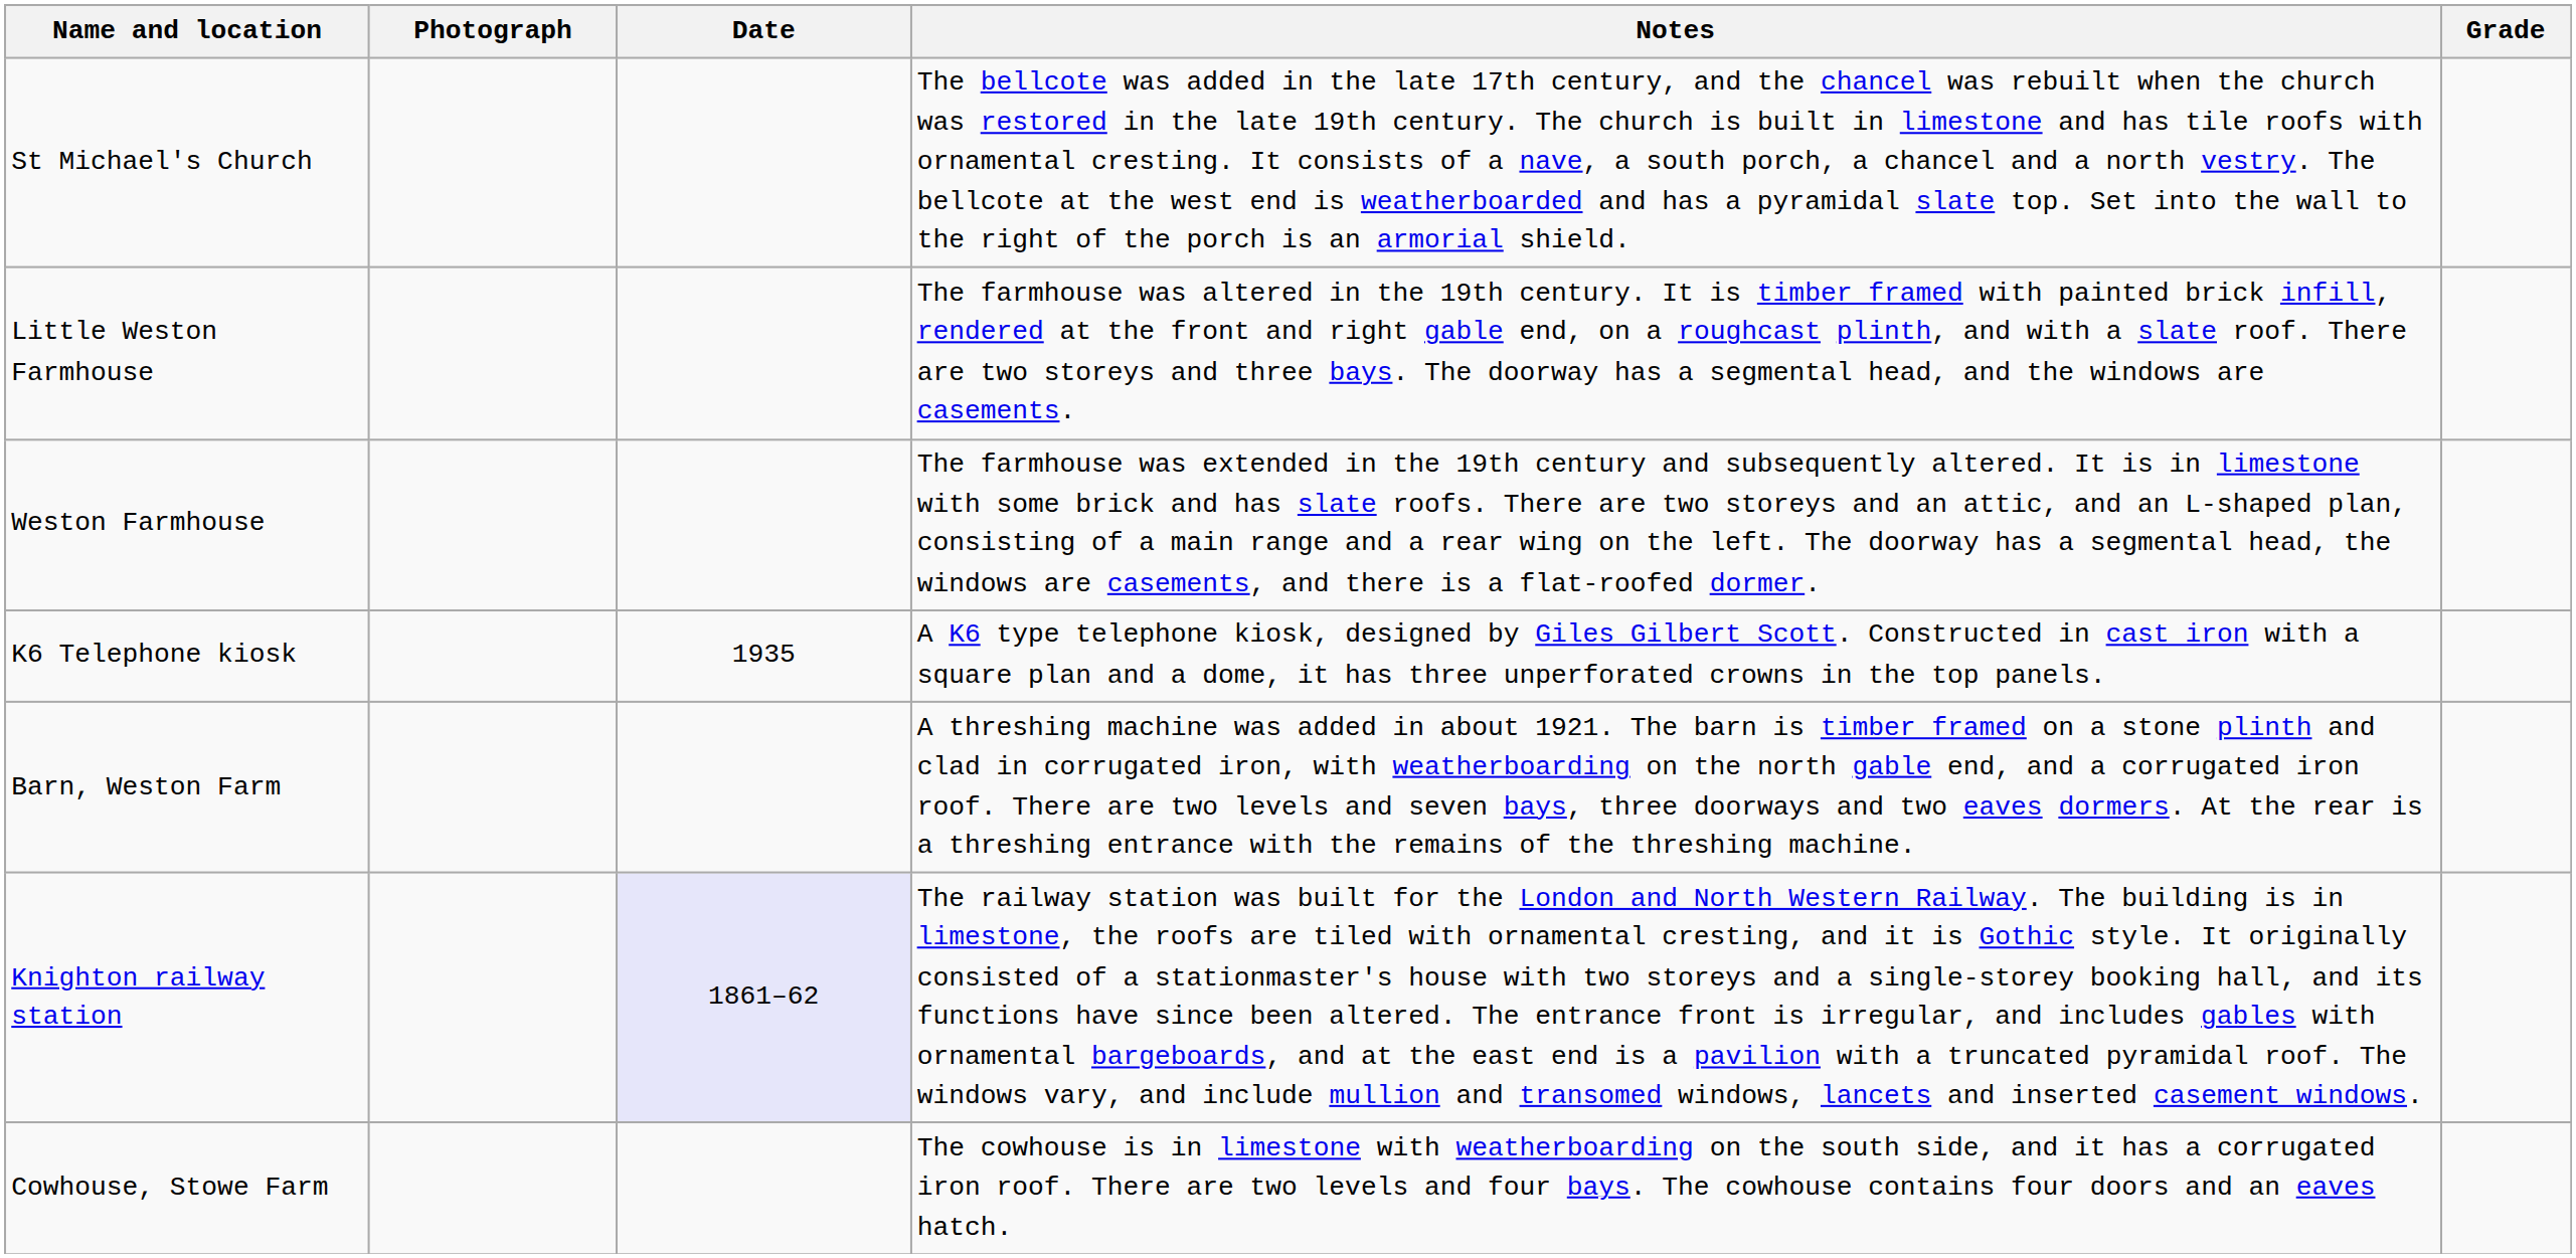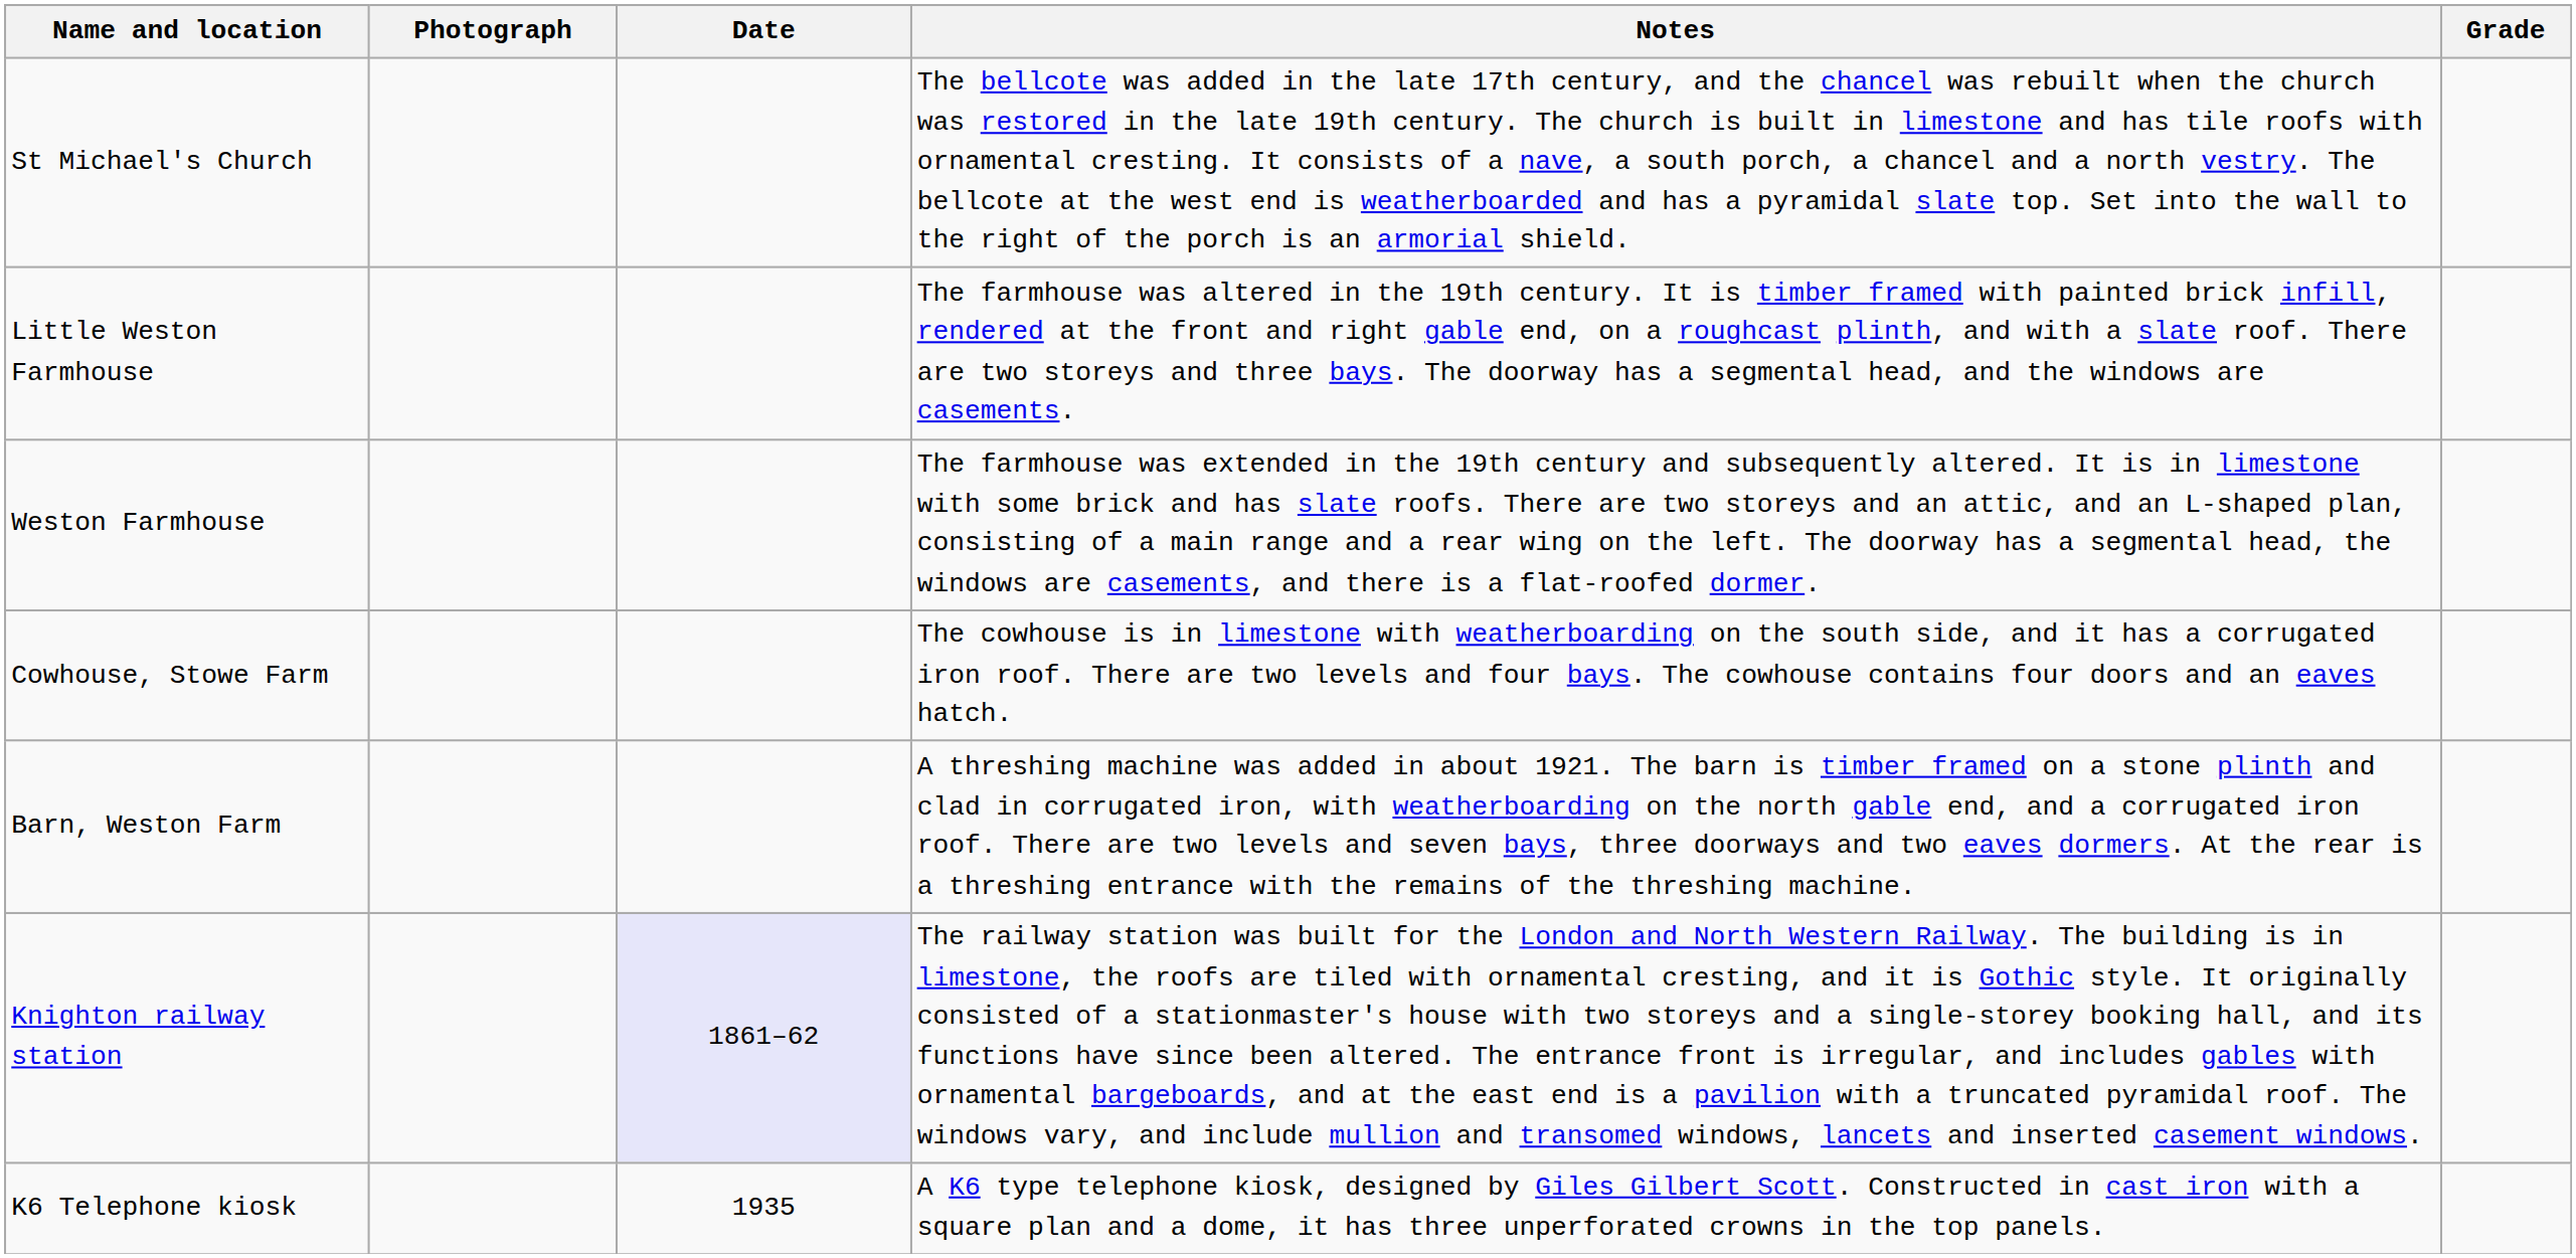rows swapped: Cowhouse, Stowe Farm <-> K6 Telephone kiosk
